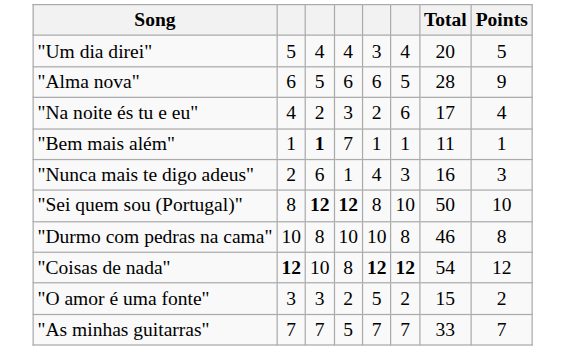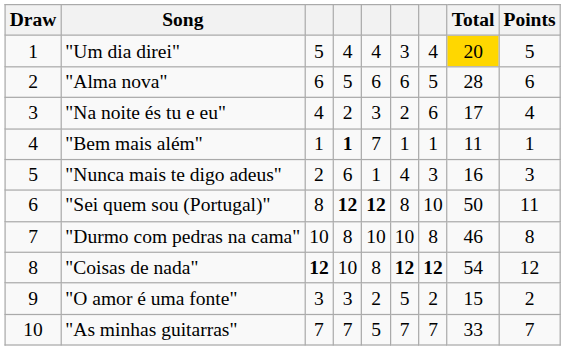+ column: Draw | 1 | 2 | 3 | 4 | 5 | 6 | 7 | 8 | 9 | 10
"Um dia direi" | Total: no background -> gold background
"Alma nova" | Points: 9 -> 6
"Sei quem sou (Portugal)" | Points: 10 -> 11
